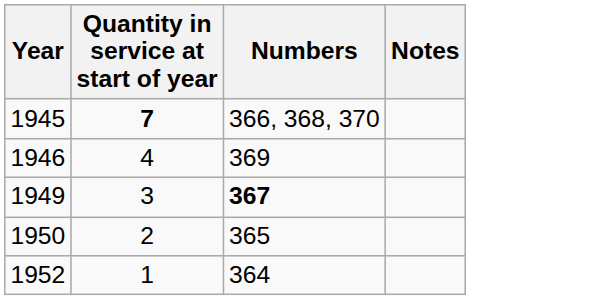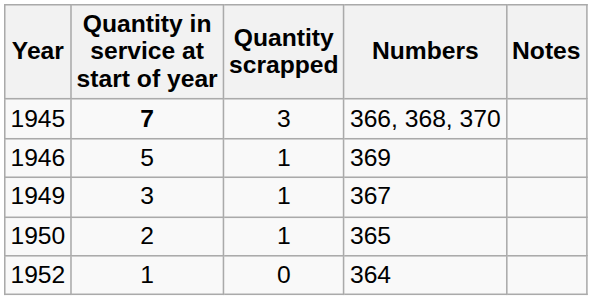+ column: Quantity scrapped | 3 | 1 | 1 | 1 | 0
1946 | Quantity in service at start of year: 4 -> 5
1949 | Numbers: bold -> normal
